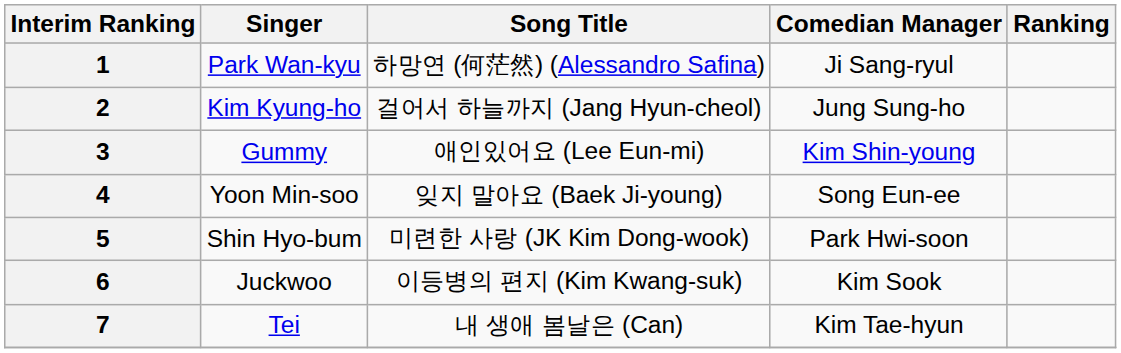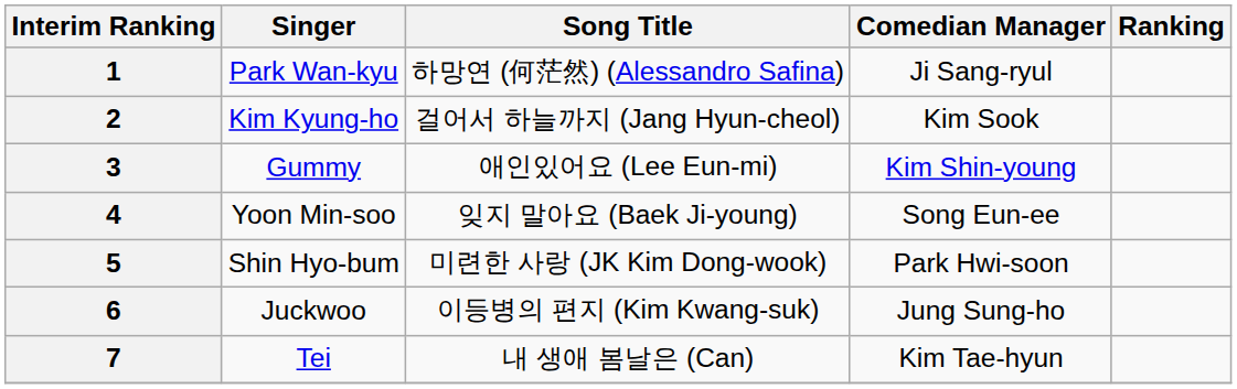2 | Comedian Manager: Jung Sung-ho -> Kim Sook
6 | Comedian Manager: Kim Sook -> Jung Sung-ho
